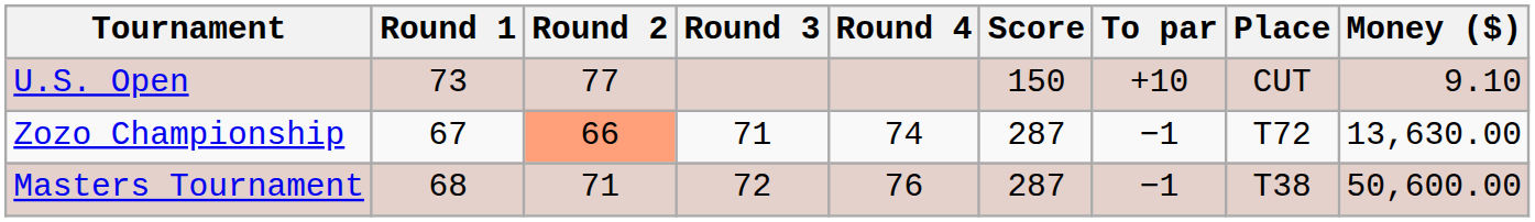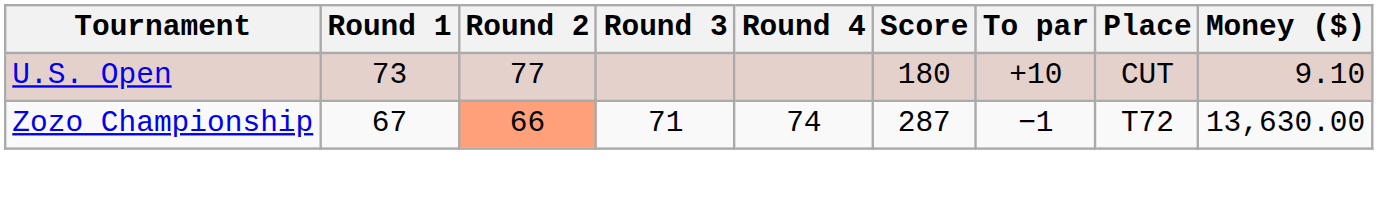U.S. Open | Score: 150 -> 180
- row: Masters Tournament | 68 | 71 | 72 | 76 | 287 | −1 | T38 | 50,600.00
